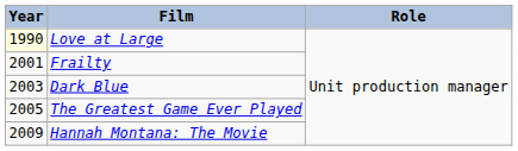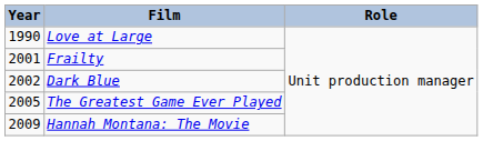Love at Large | Year: lightyellow background -> no background
Dark Blue | Year: 2003 -> 2002
